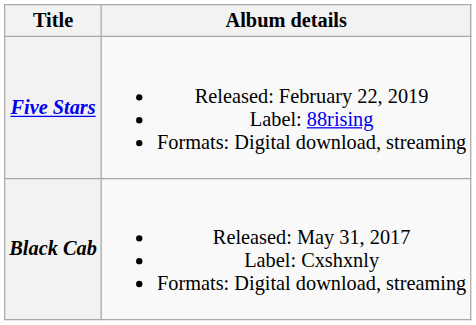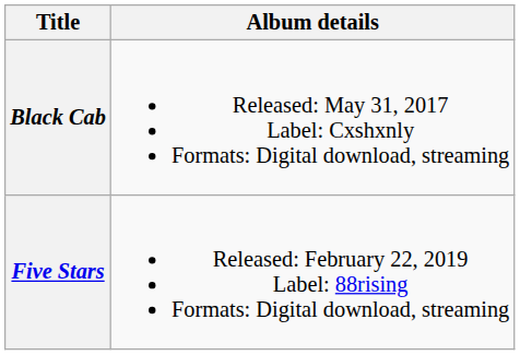rows swapped: Black Cab <-> Five Stars
